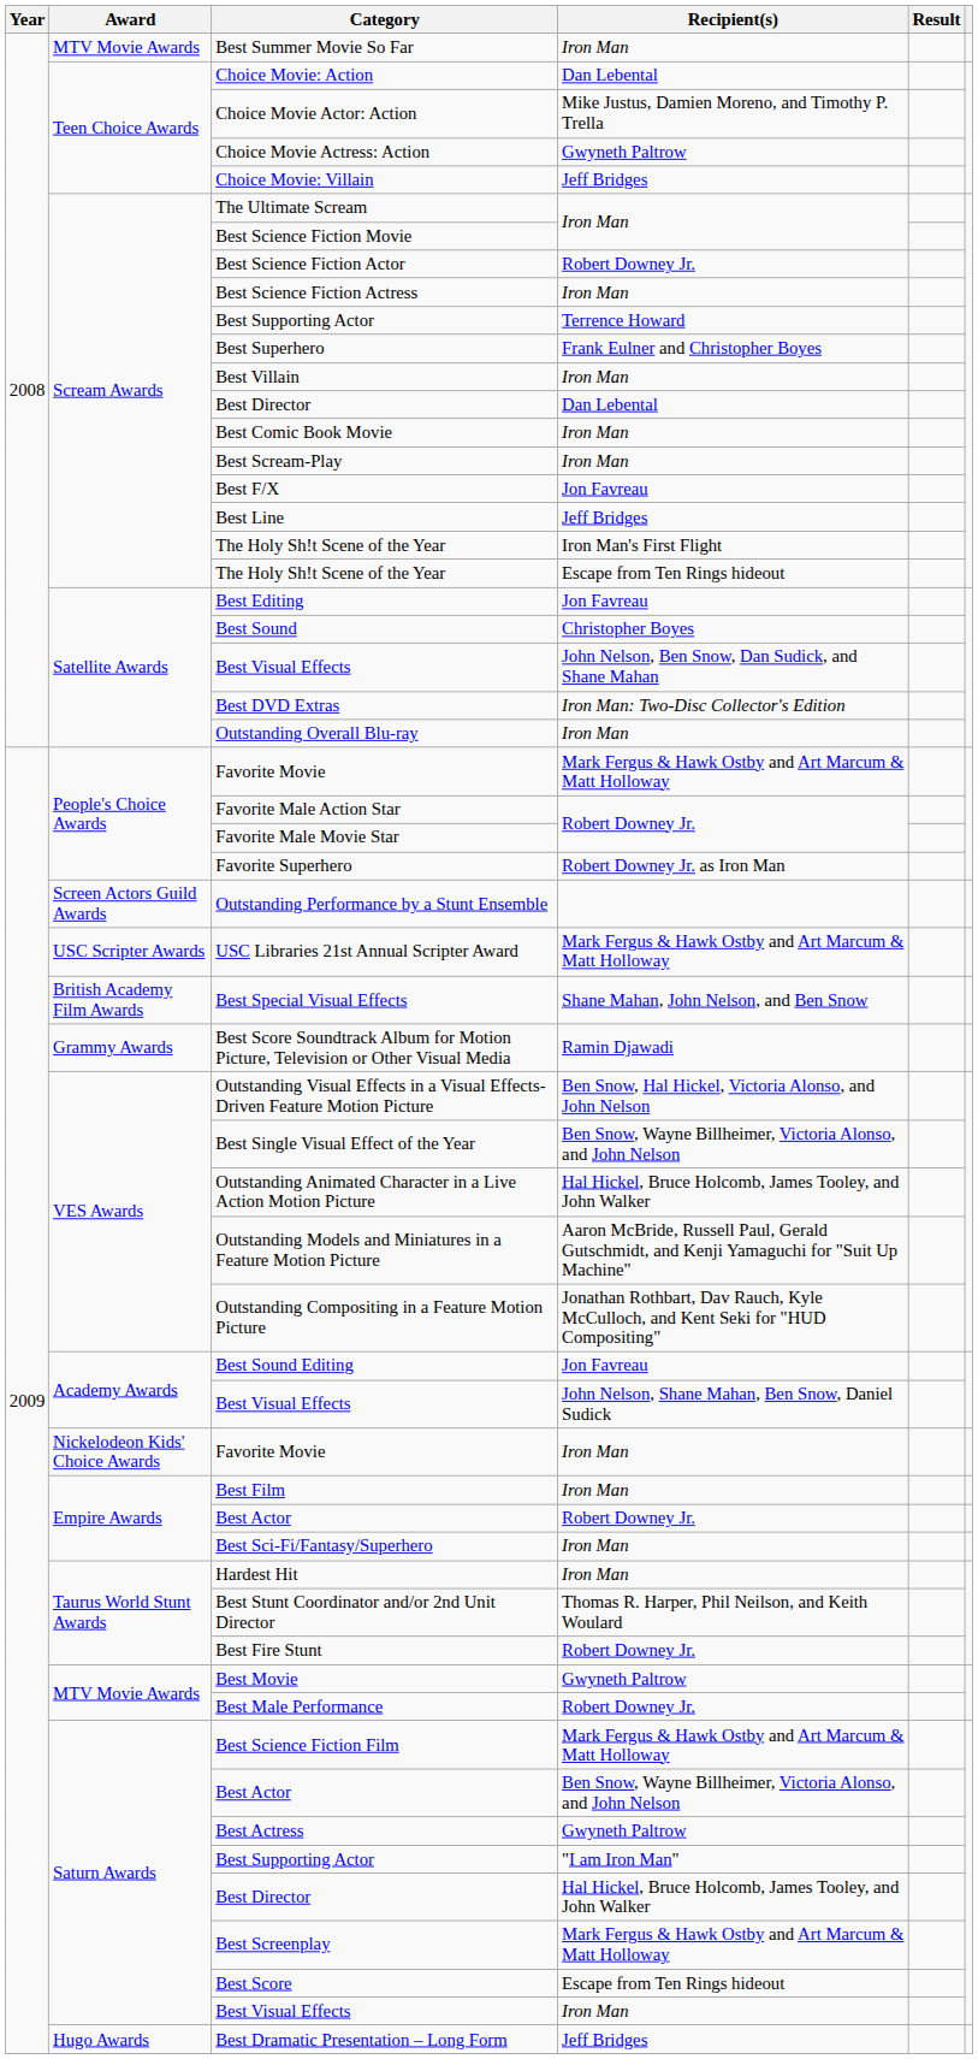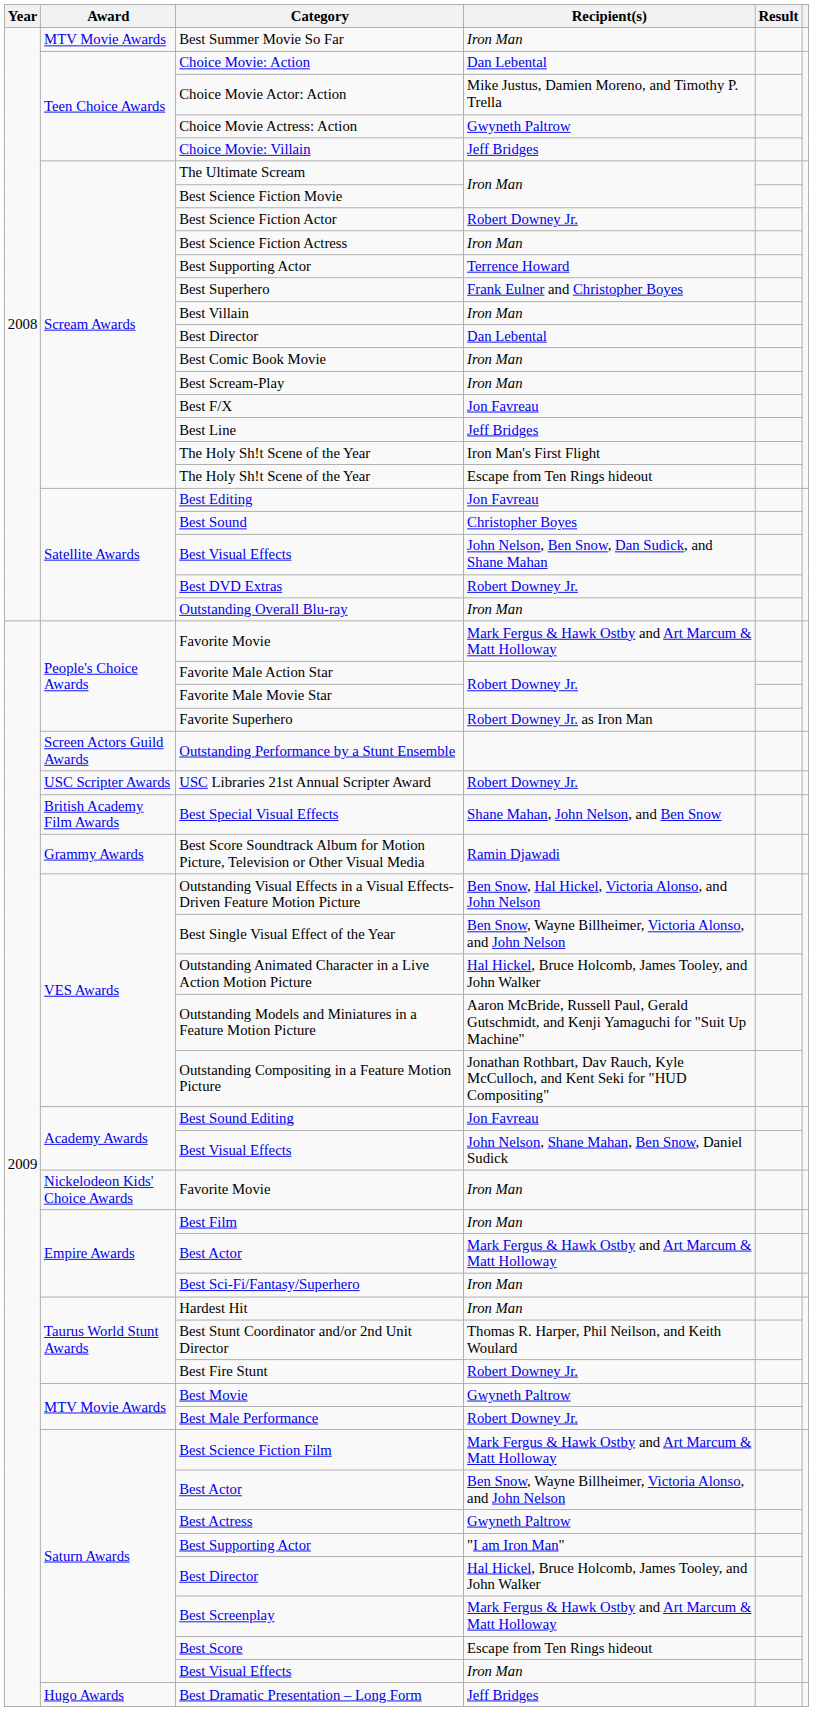Best DVD Extras | Recipient(s): Iron Man: Two-Disc Collector's Edition -> Robert Downey Jr.
USC Libraries 21st Annual Scripter Award | Recipient(s): Mark Fergus & Hawk Ostby and Art Marcum & Matt Holloway -> Robert Downey Jr.
Empire Awards / Best Actor | Recipient(s): Robert Downey Jr. -> Mark Fergus & Hawk Ostby and Art Marcum & Matt Holloway
